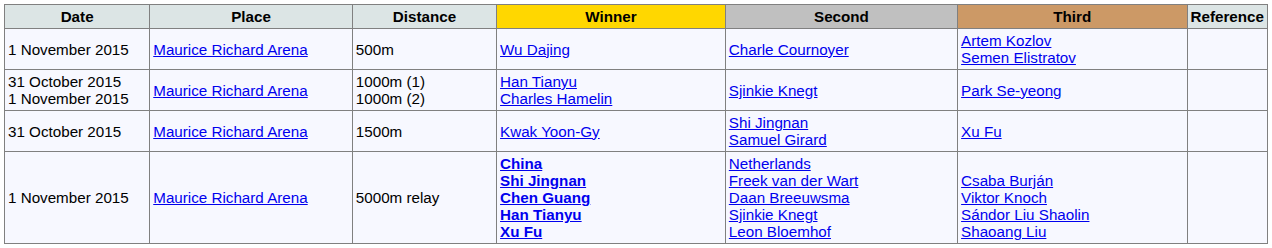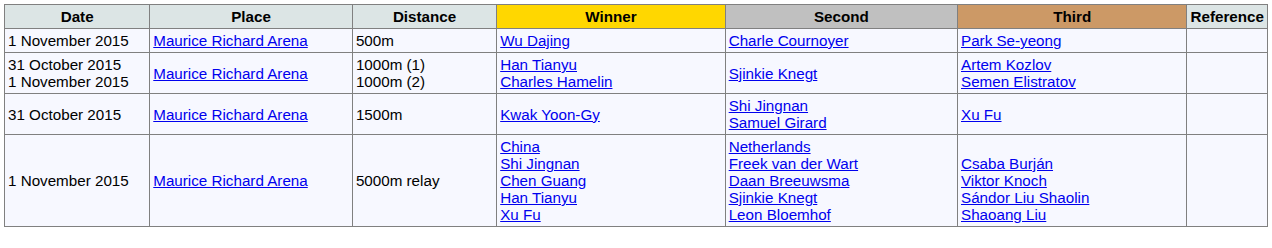500m | Third: Artem Kozlov Semen Elistratov -> Park Se-yeong
1000m (1) 1000m (2) | Third: Park Se-yeong -> Artem Kozlov Semen Elistratov
5000m relay | Winner: bold -> normal
